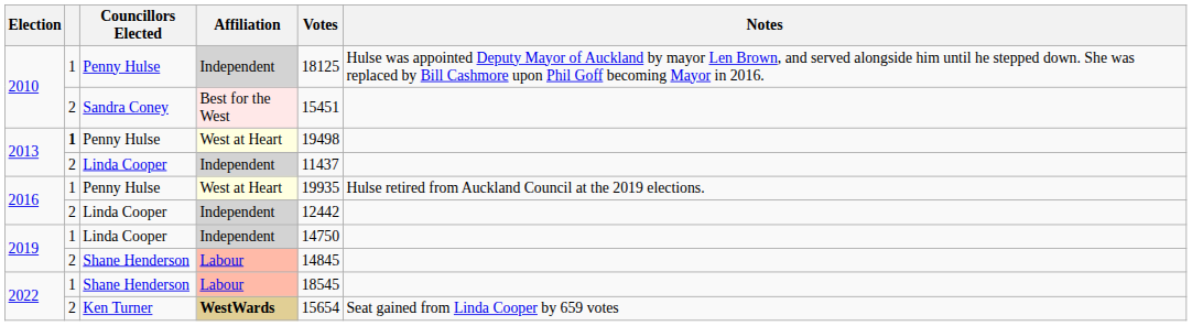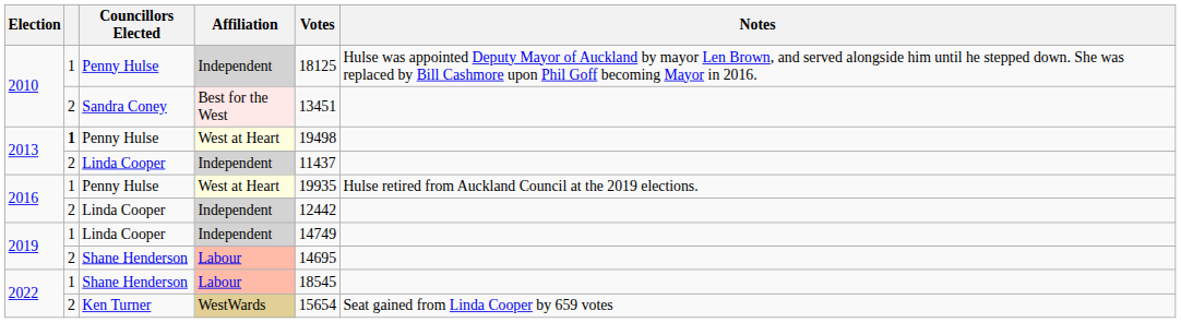2010 / Sandra Coney | Votes: 15451 -> 13451
2019 / Linda Cooper | Votes: 14750 -> 14749
2019 / Shane Henderson | Votes: 14845 -> 14695
2022 / Ken Turner | Affiliation: bold -> normal
